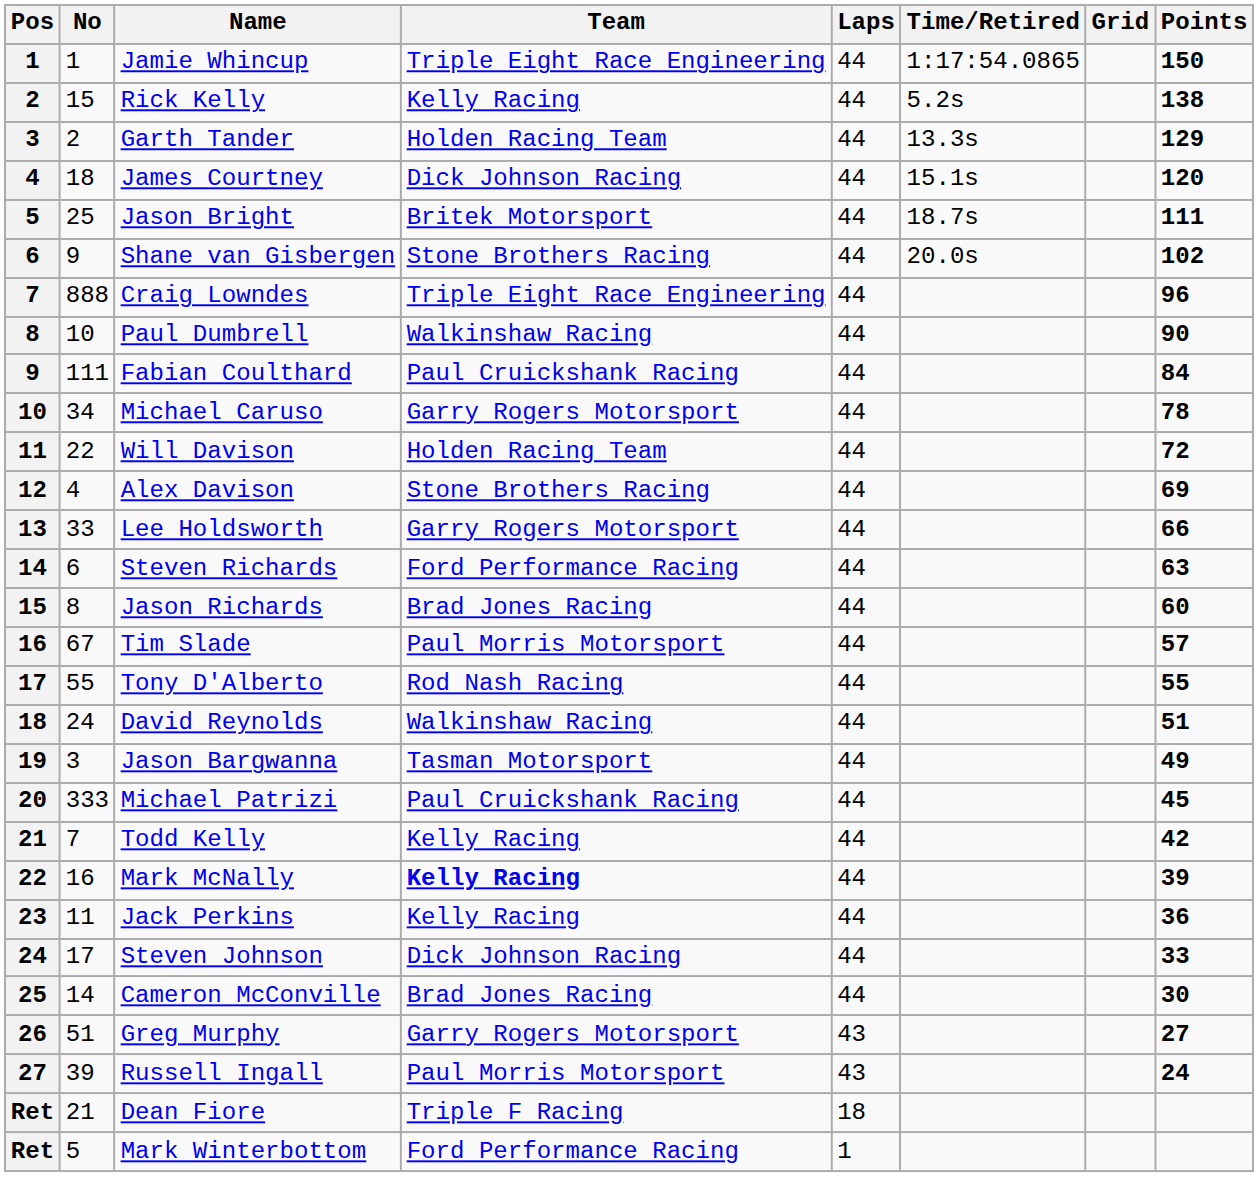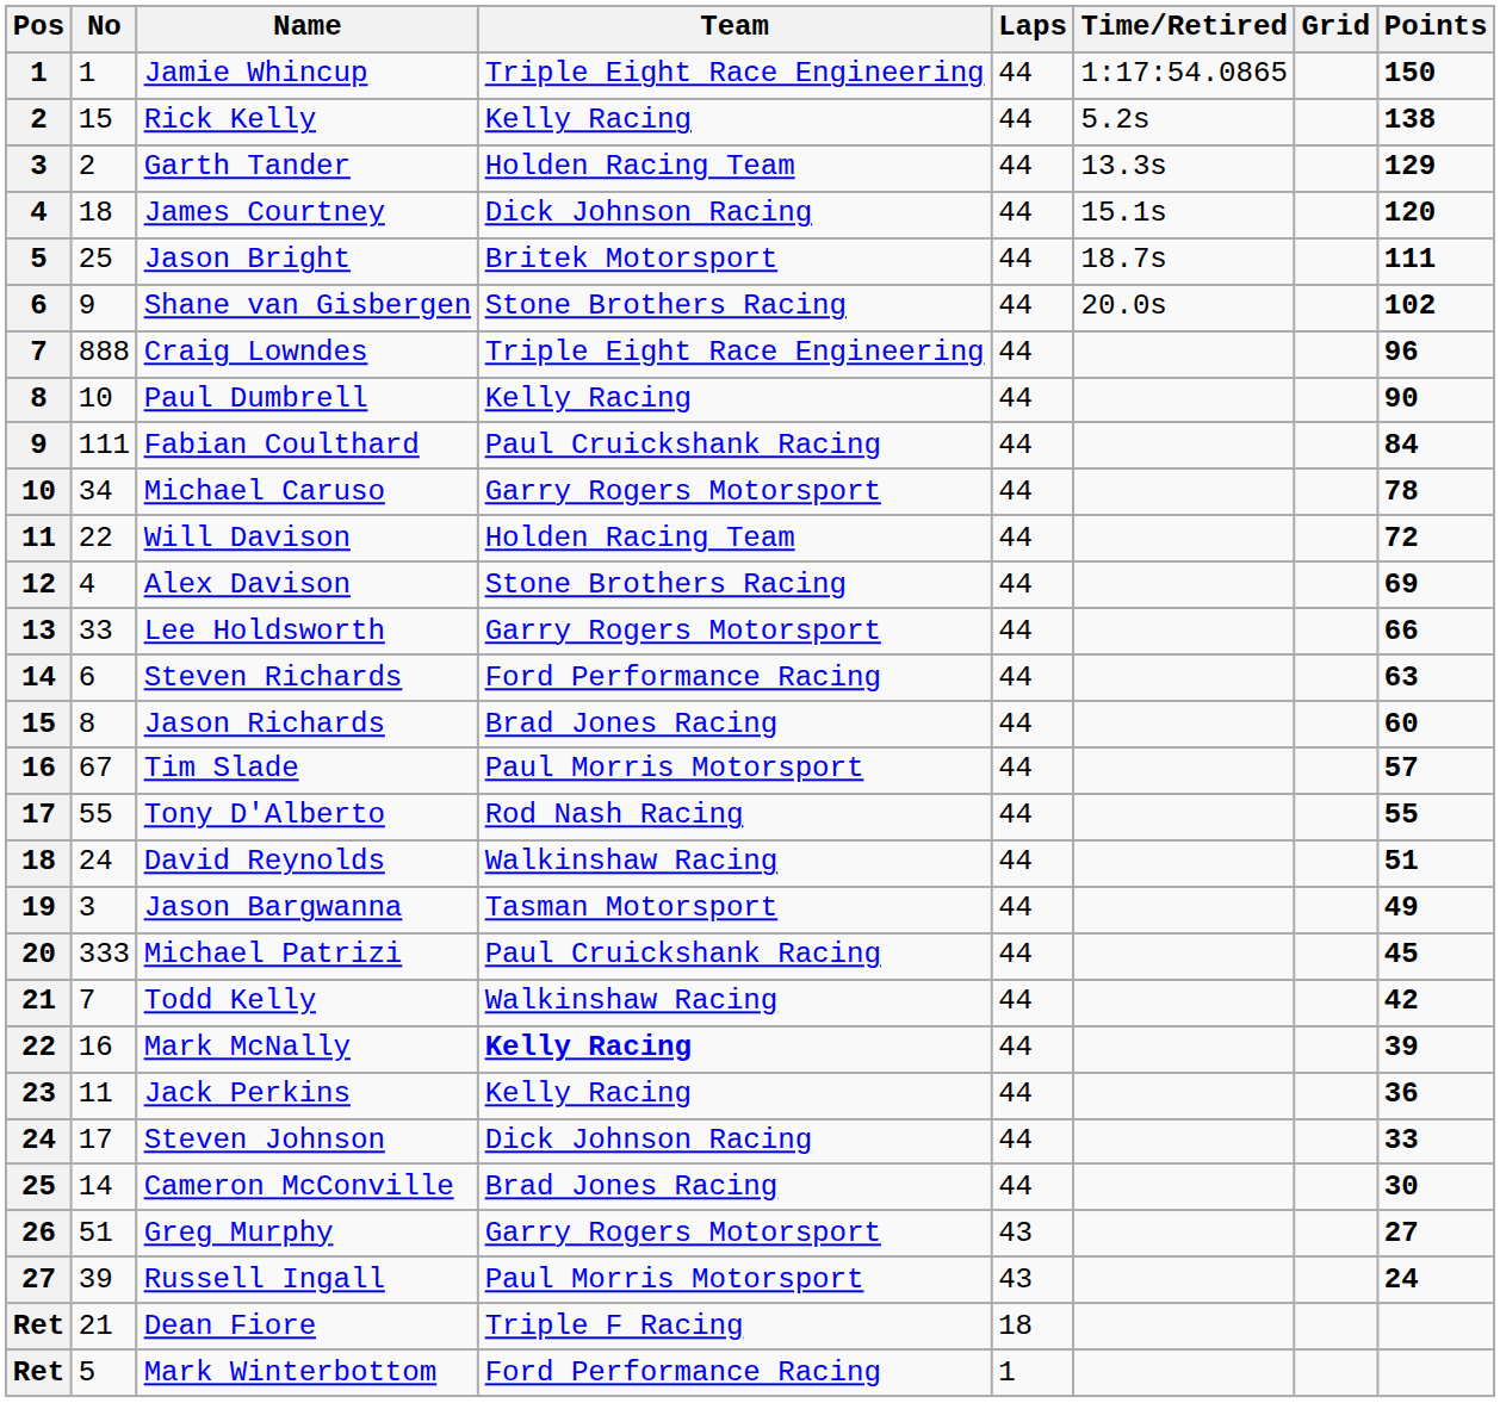Paul Dumbrell | Team: Walkinshaw Racing -> Kelly Racing
Todd Kelly | Team: Kelly Racing -> Walkinshaw Racing
